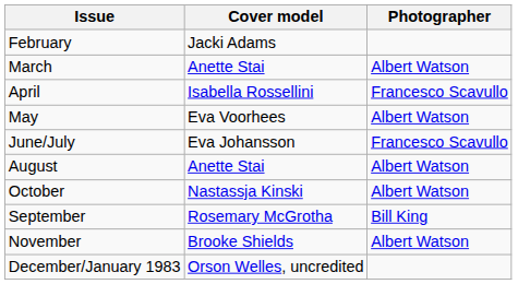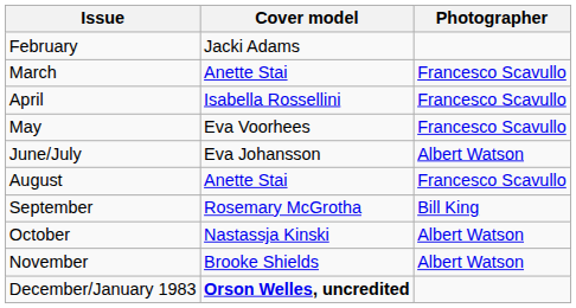March | Photographer: Albert Watson -> Francesco Scavullo
May | Photographer: Albert Watson -> Francesco Scavullo
June/July | Photographer: Francesco Scavullo -> Albert Watson
August | Photographer: Albert Watson -> Francesco Scavullo
rows swapped: September <-> October
December/January 1983 | Cover model: normal -> bold
